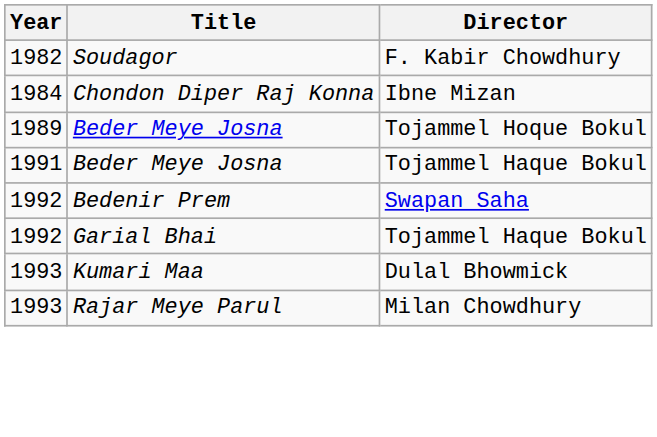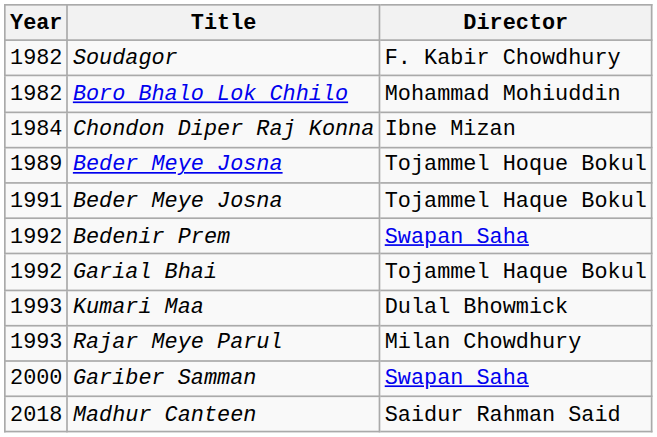+ row: 1982 | Boro Bhalo Lok Chhilo | Mohammad Mohiuddin
+ row: 2000 | Gariber Samman | Swapan Saha
+ row: 2018 | Madhur Canteen | Saidur Rahman Said
